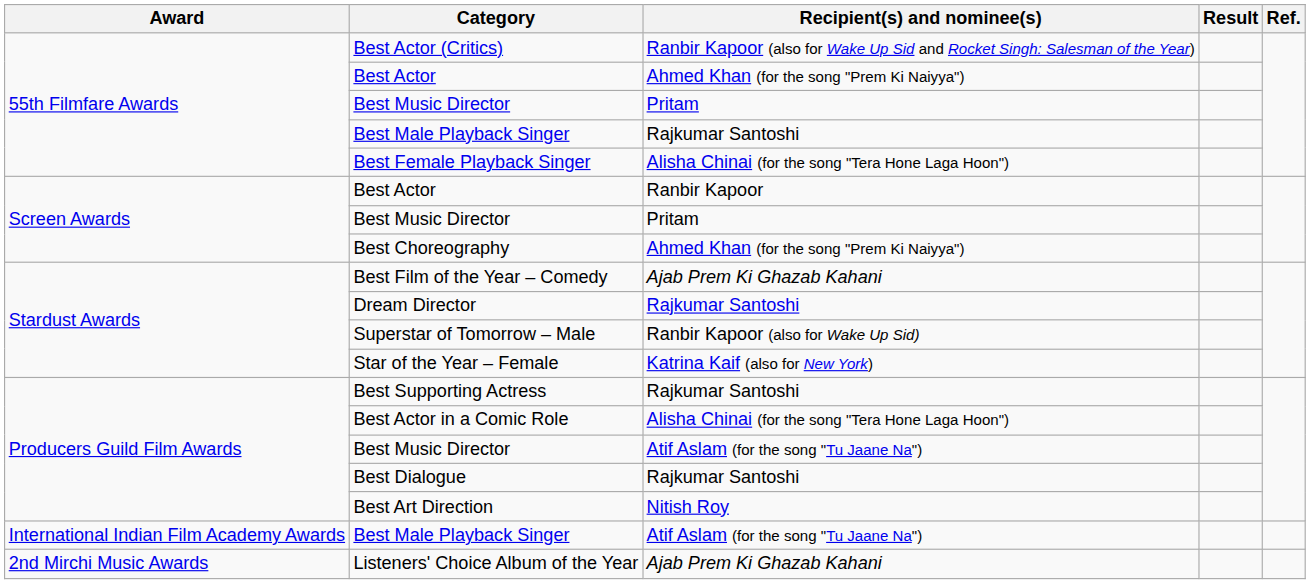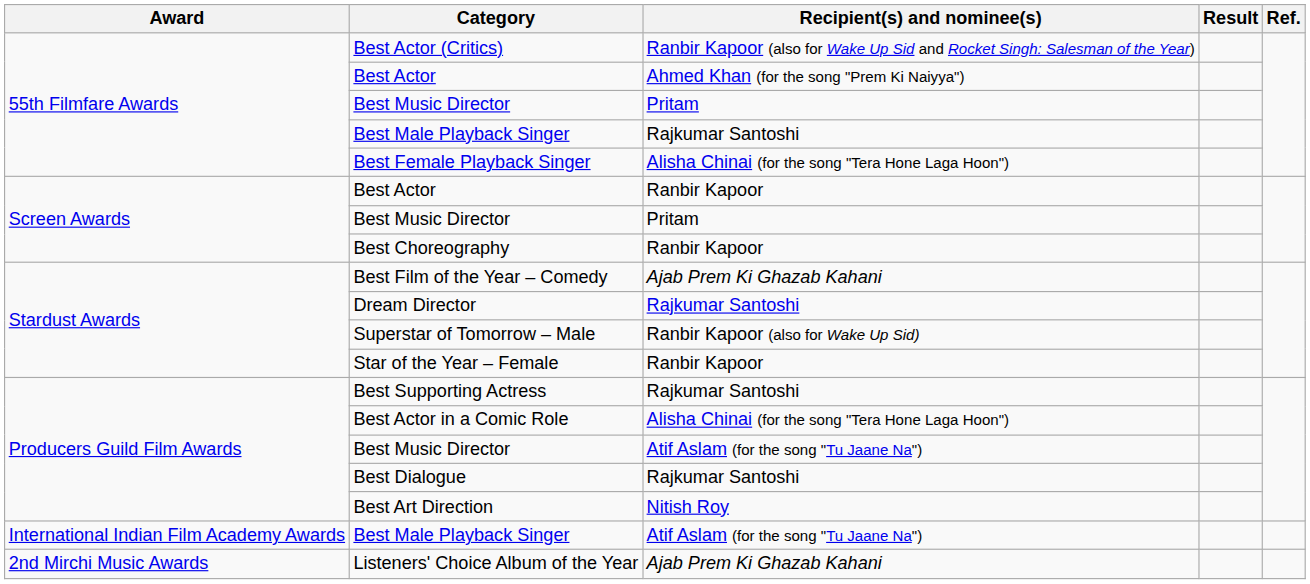Best Choreography | Recipient(s) and nominee(s): Ahmed Khan (for the song "Prem Ki Naiyya") -> Ranbir Kapoor
Star of the Year – Female | Recipient(s) and nominee(s): Katrina Kaif (also for New York) -> Ranbir Kapoor
